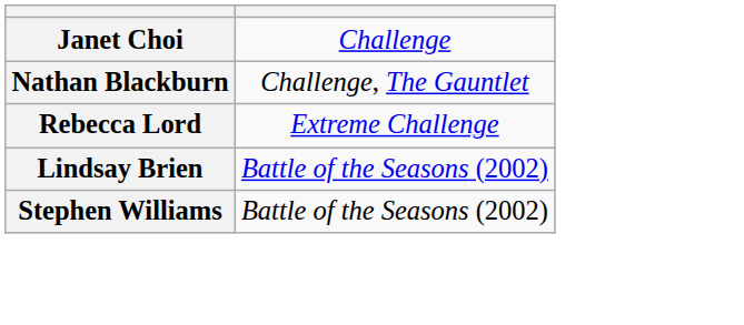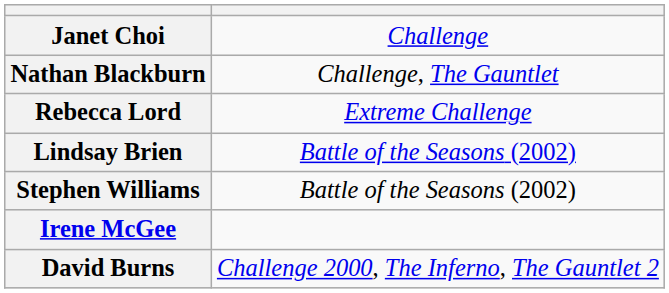+ row: Irene McGee
+ row: David Burns | Challenge 2000, The Inferno, The Gauntlet 2
